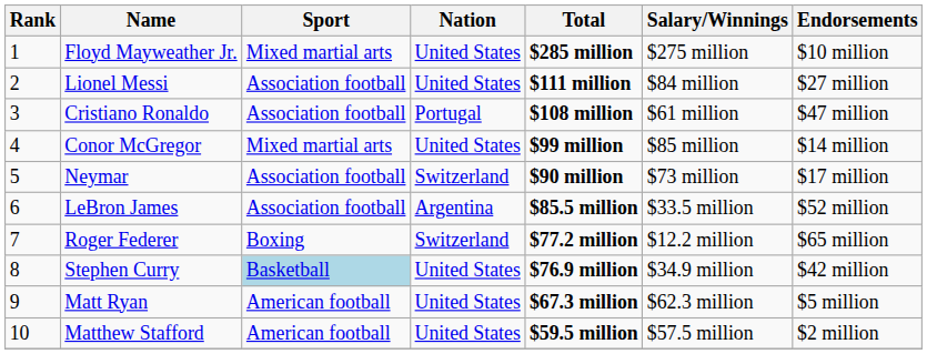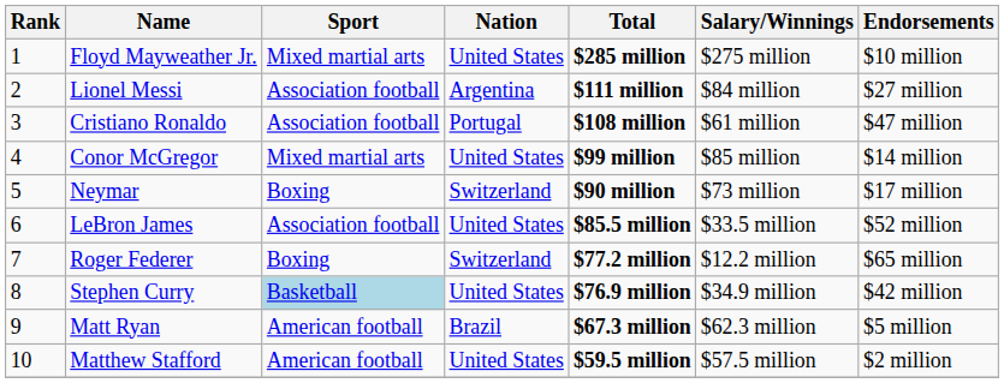Lionel Messi | Nation: United States -> Argentina
Neymar | Sport: Association football -> Boxing
LeBron James | Nation: Argentina -> United States
Matt Ryan | Nation: United States -> Brazil
